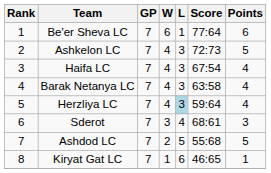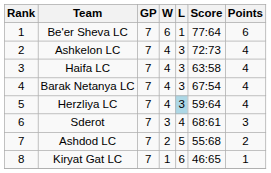Ashkelon LC | Points: 5 -> 4
Haifa LC | Score: 67:54 -> 63:58
Barak Netanya LC | Score: 63:58 -> 67:54
Ashdod LC | Points: 5 -> 2
